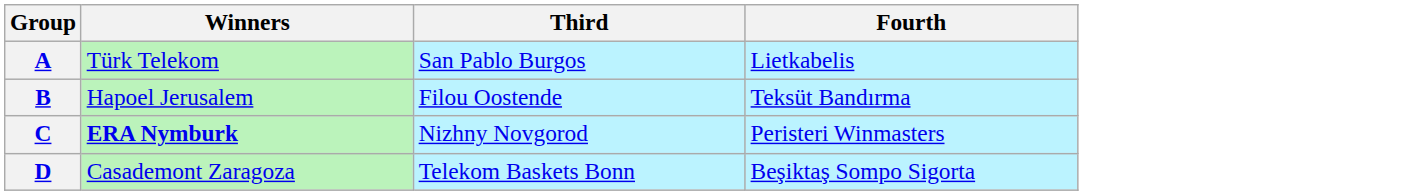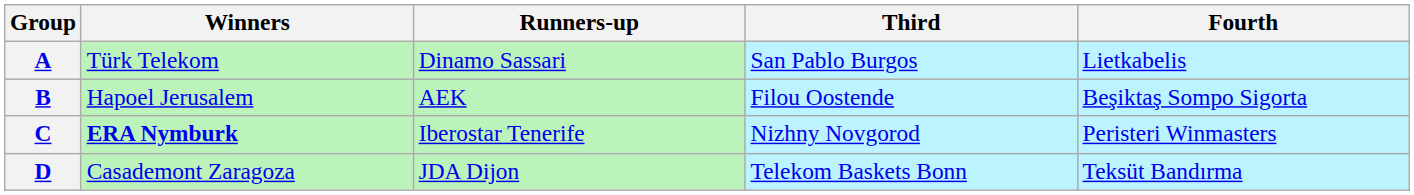+ column: Runners-up | Dinamo Sassari | AEK | Iberostar Tenerife | JDA Dijon
B | Fourth: Teksüt Bandırma -> Beşiktaş Sompo Sigorta
D | Fourth: Beşiktaş Sompo Sigorta -> Teksüt Bandırma
